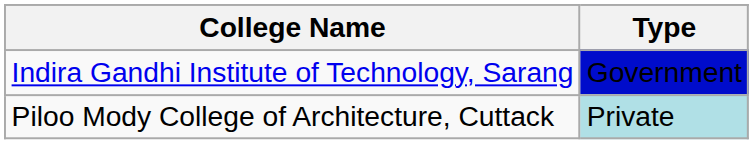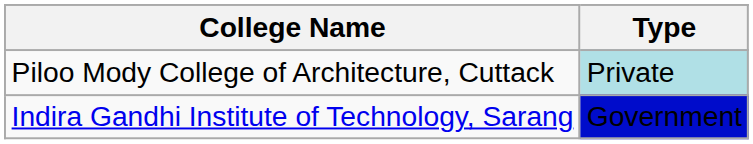rows swapped: Piloo Mody College of Architecture, Cuttack <-> Indira Gandhi Institute of Technology, Sarang
